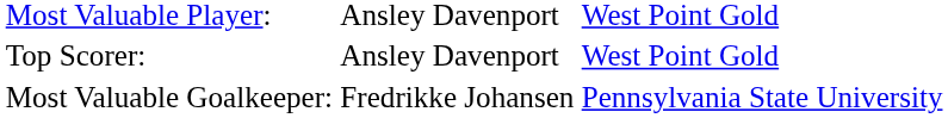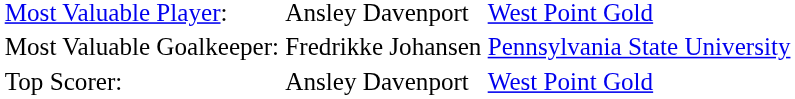rows swapped: Most Valuable Goalkeeper: <-> Top Scorer:
